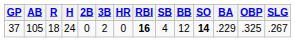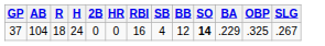- column: 3B | 2
37 | AB: 105 -> 104
37 | RBI: bold -> normal
